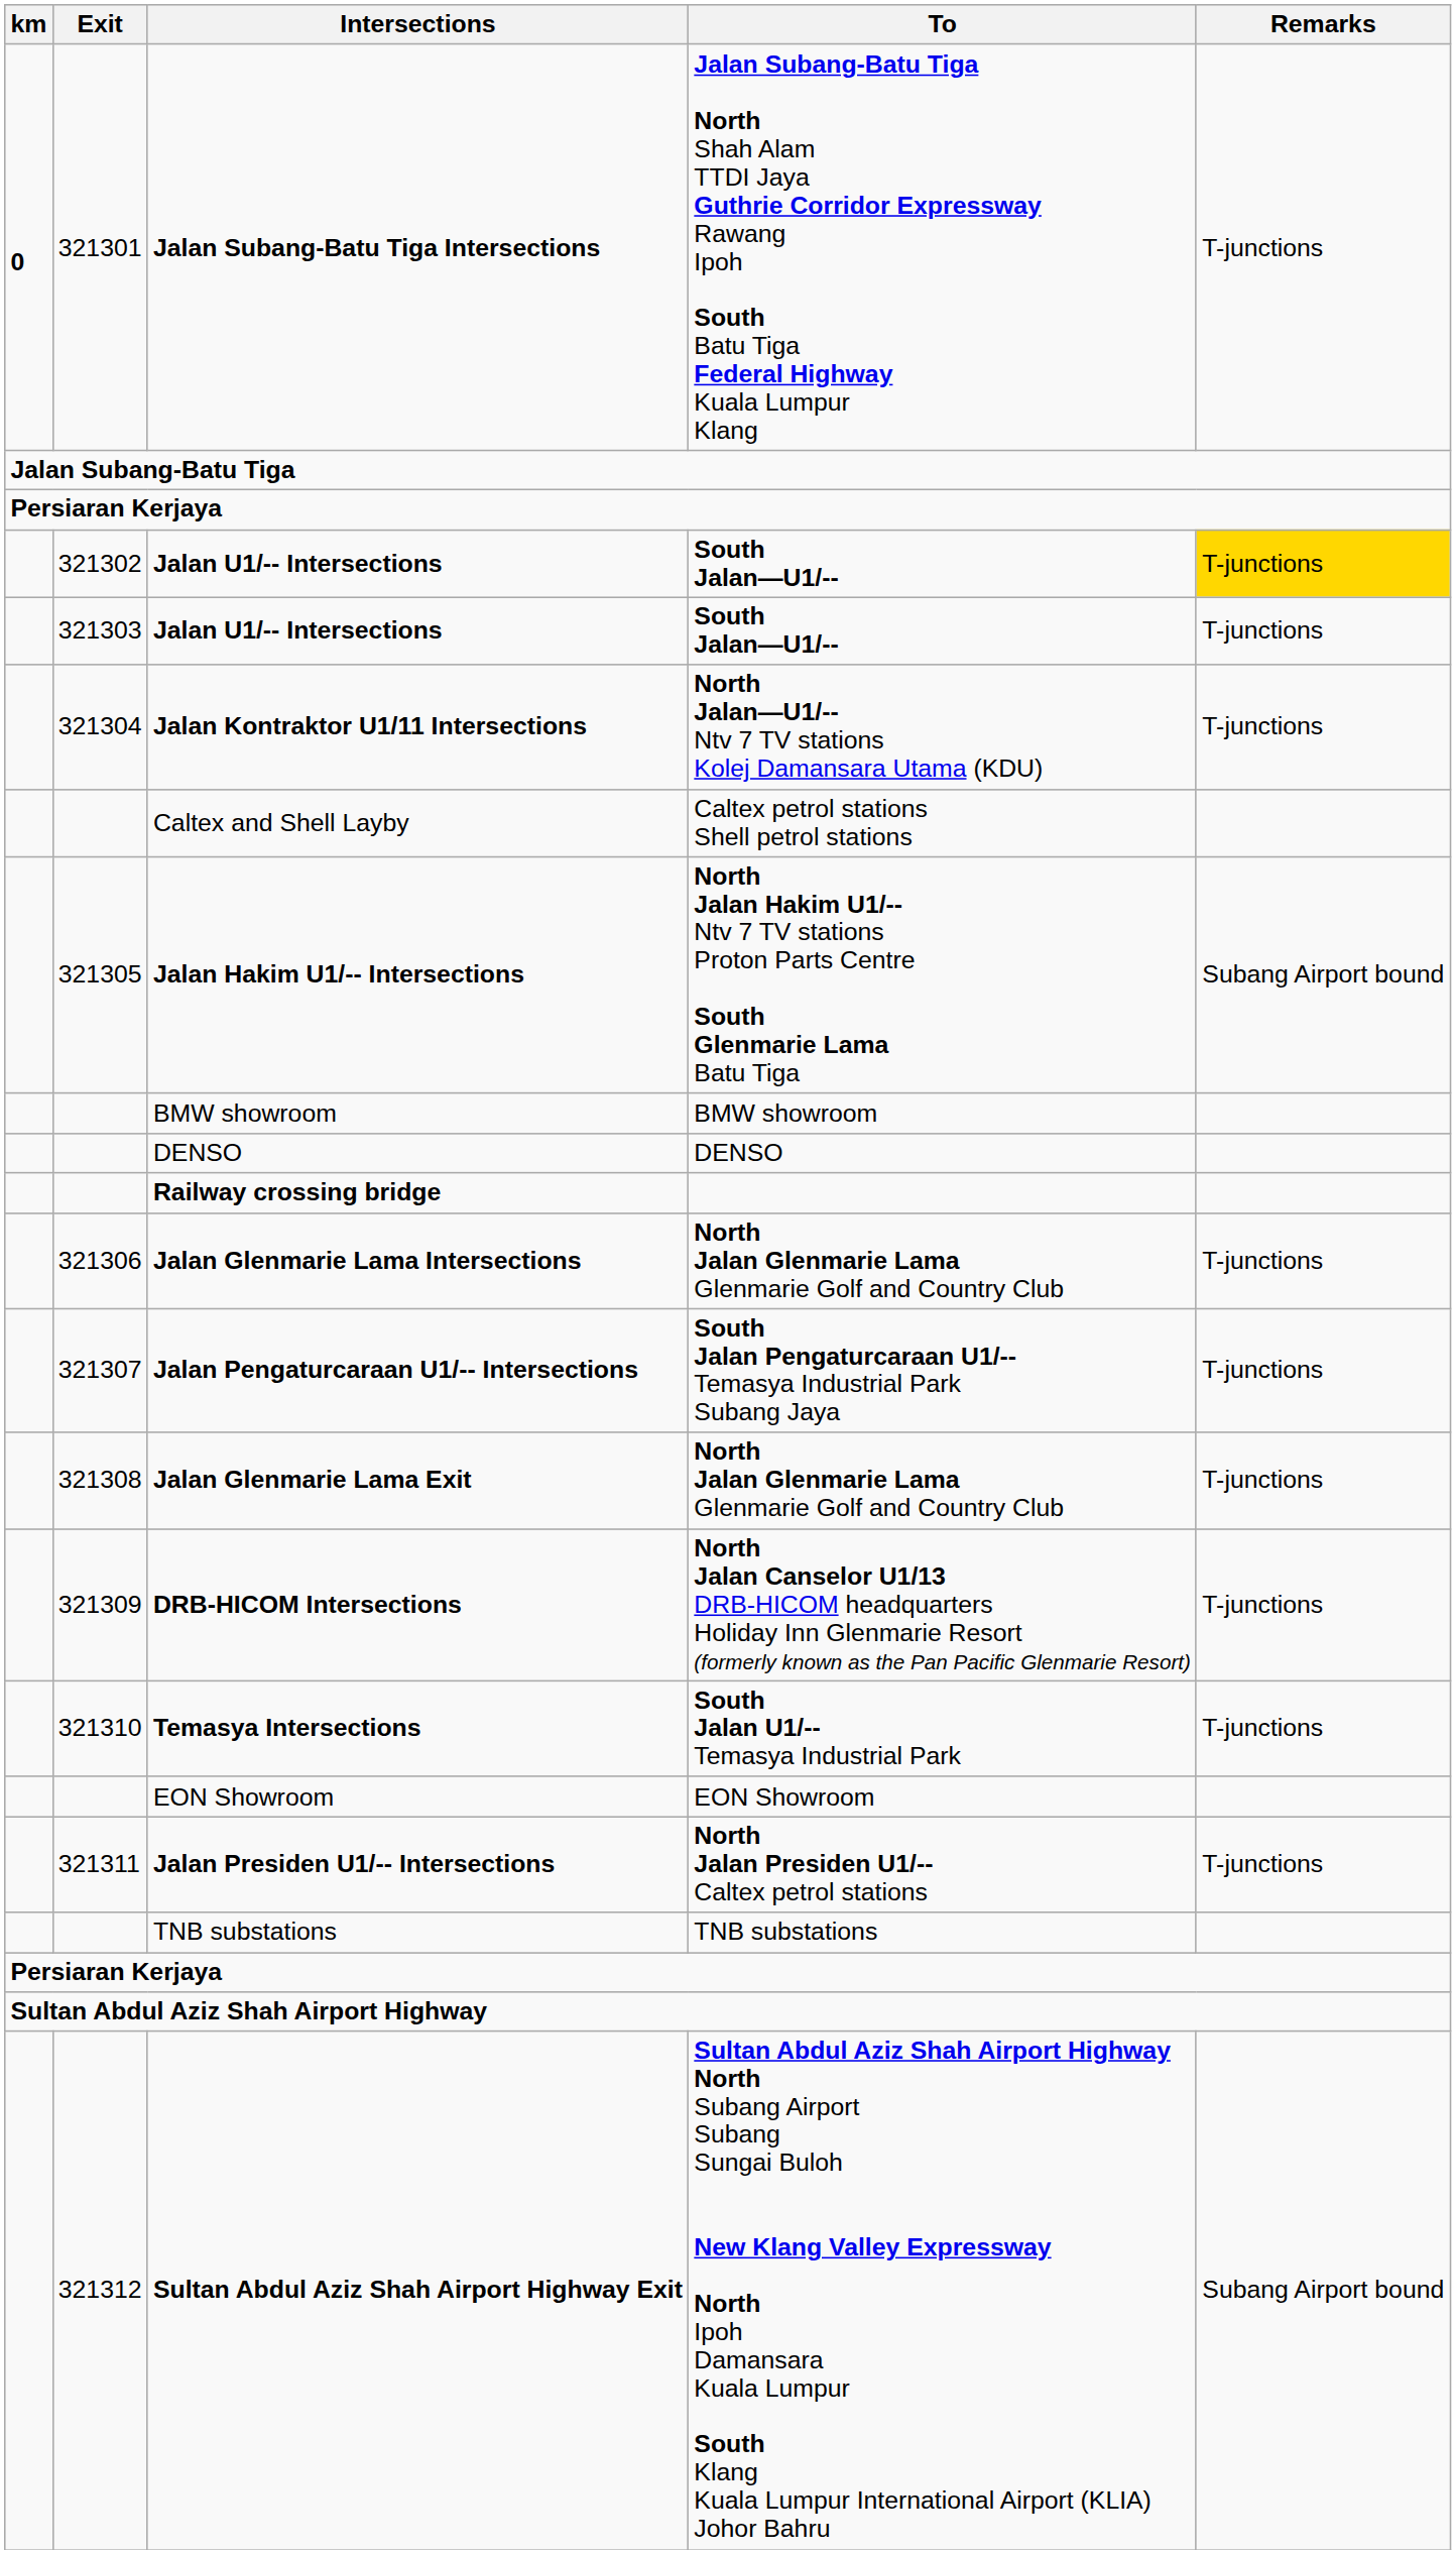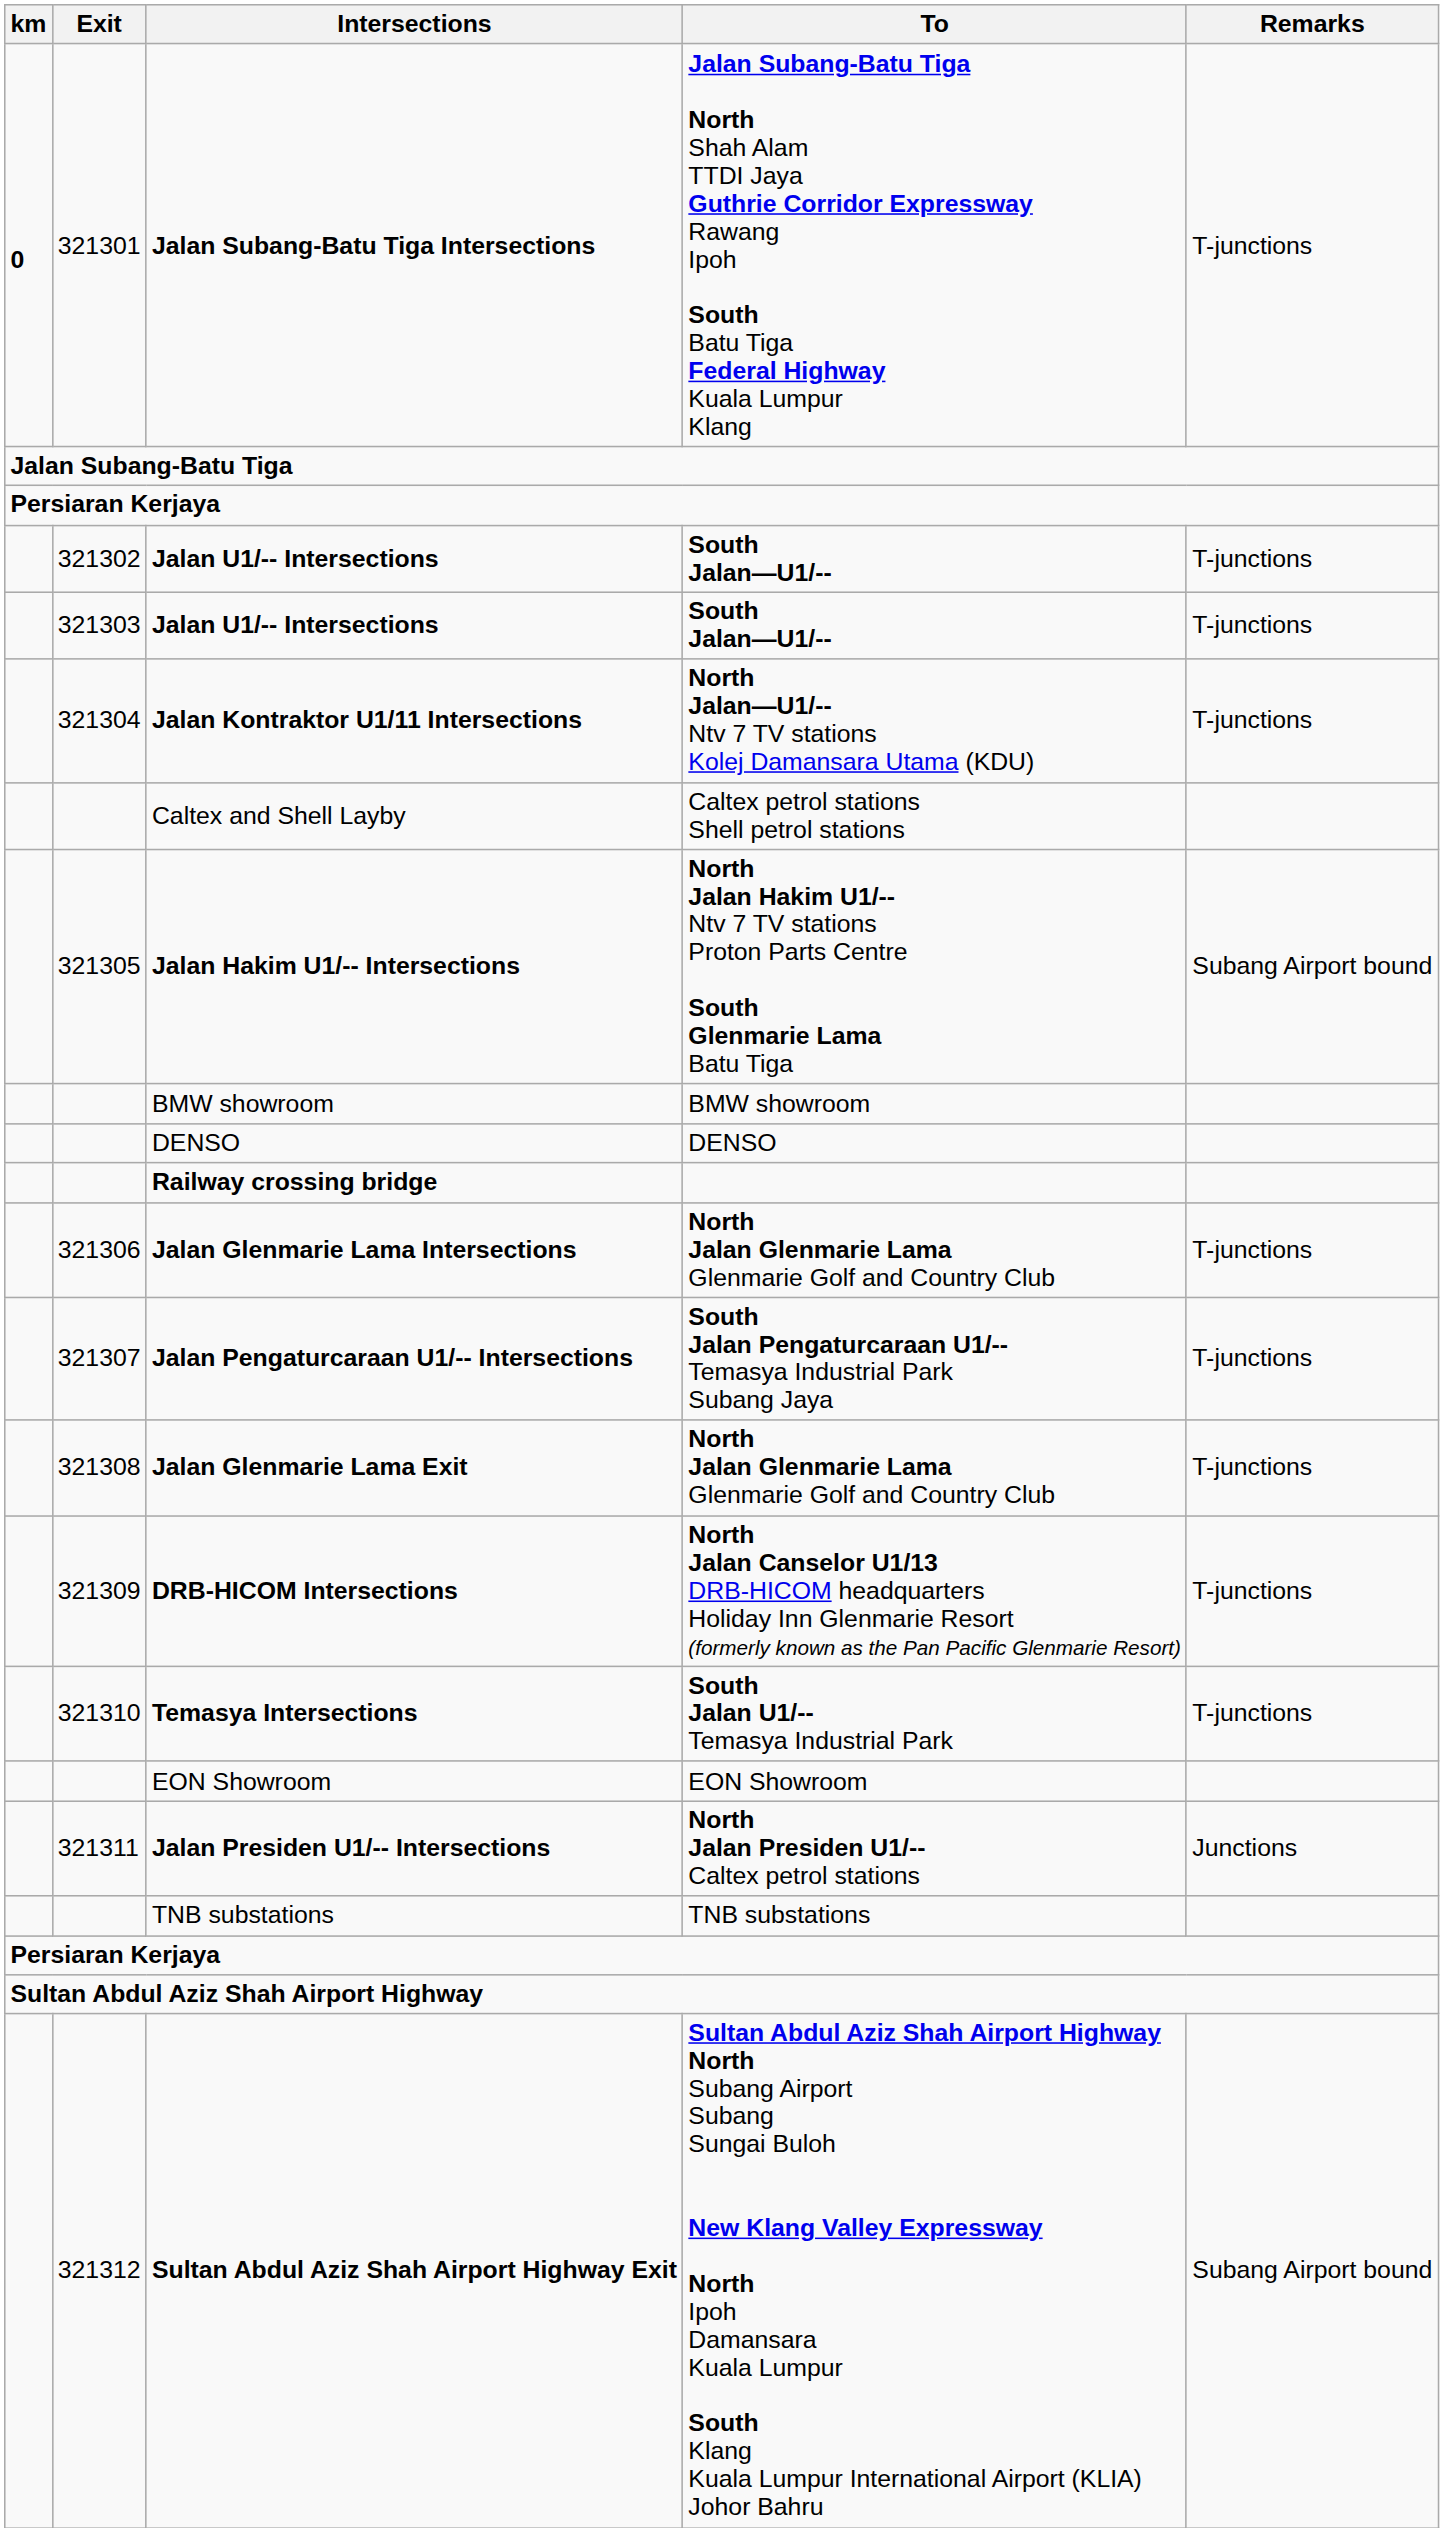321302 / Jalan U1/-- Intersections | Remarks: gold background -> no background
Jalan Presiden U1/-- Intersections | Remarks: T-junctions -> Junctions
